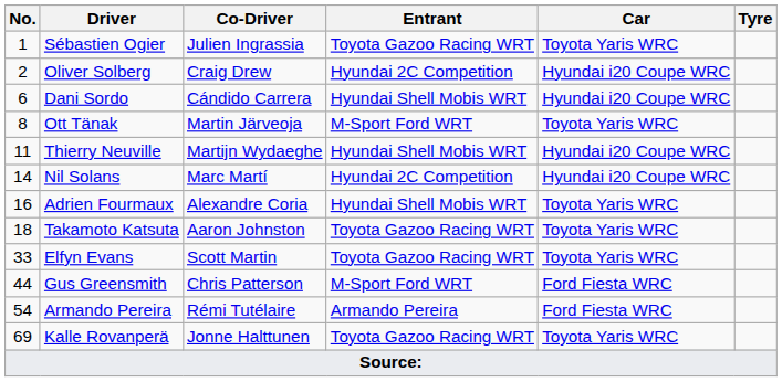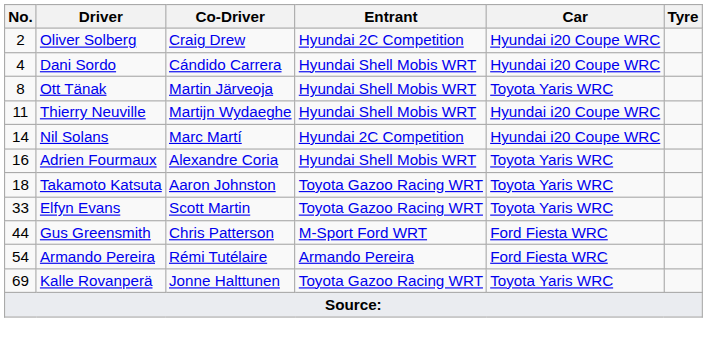- row: 1 | Sébastien Ogier | Julien Ingrassia | Toyota Gazoo Racing WRT | Toyota Yaris WRC
Dani Sordo | No.: 6 -> 4
Ott Tänak | Entrant: M-Sport Ford WRT -> Hyundai Shell Mobis WRT
